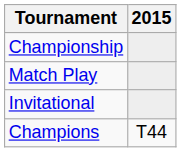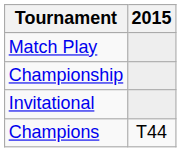rows swapped: Championship <-> Match Play
